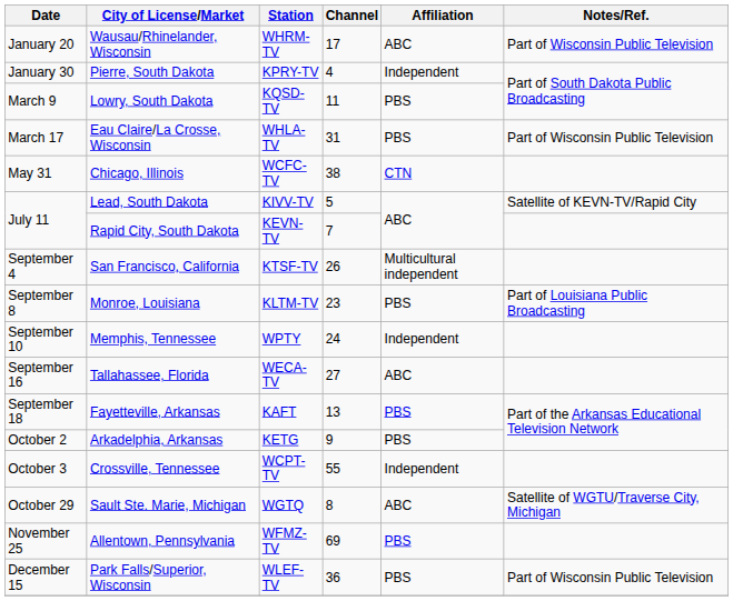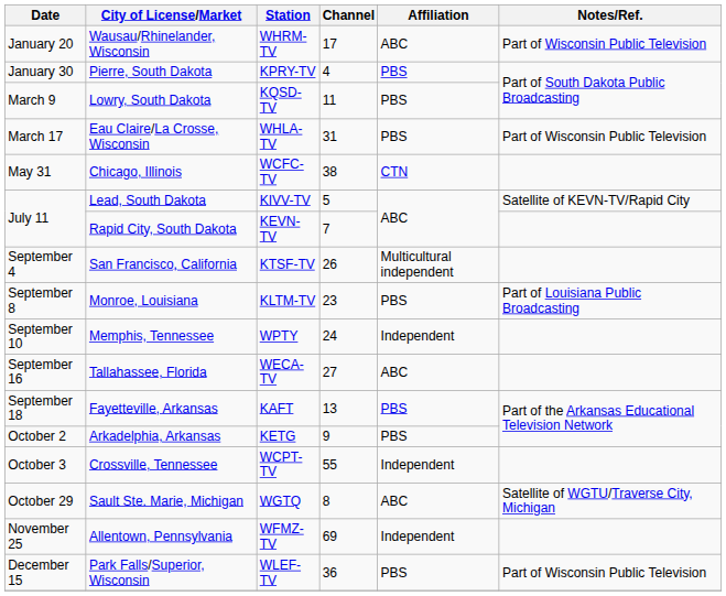Pierre, South Dakota | Affiliation: Independent -> PBS
Allentown, Pennsylvania | Affiliation: PBS -> Independent
